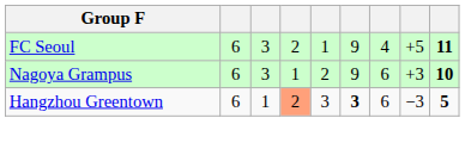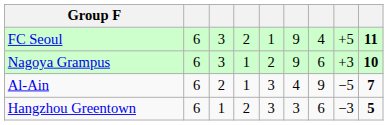+ row: Al-Ain | 6 | 2 | 1 | 3 | 4 | 9 | −5 | 7
Hangzhou Greentown | column 4: lightsalmon background -> no background
Hangzhou Greentown | column 6: bold -> normal
